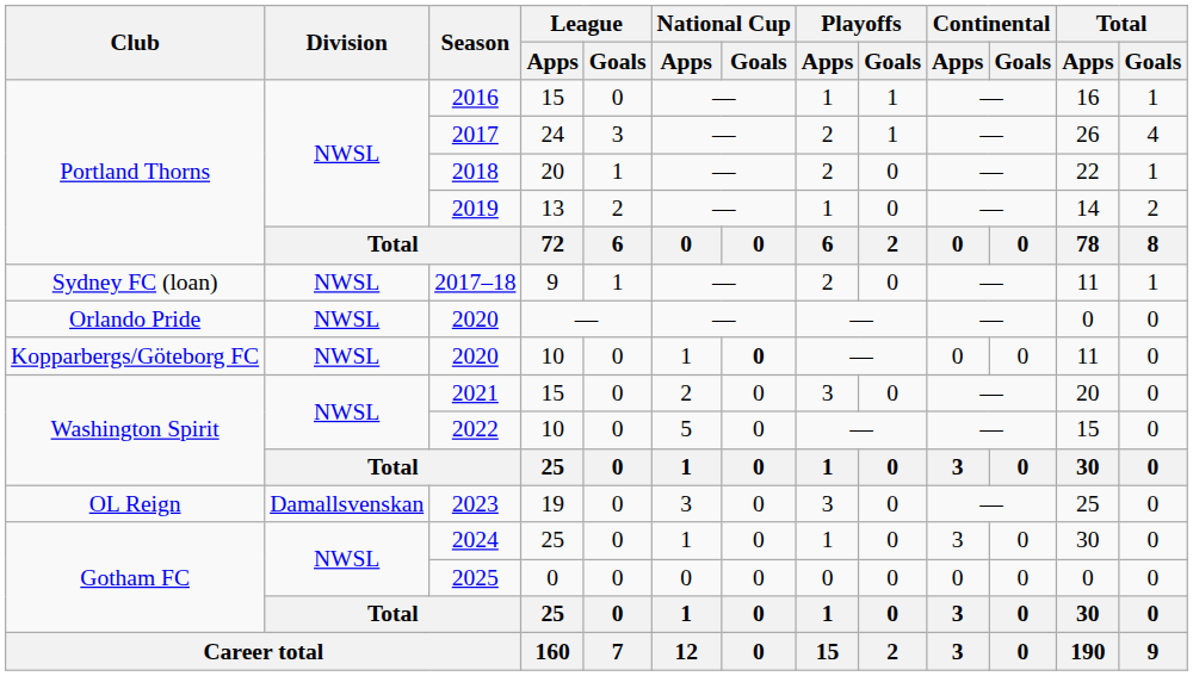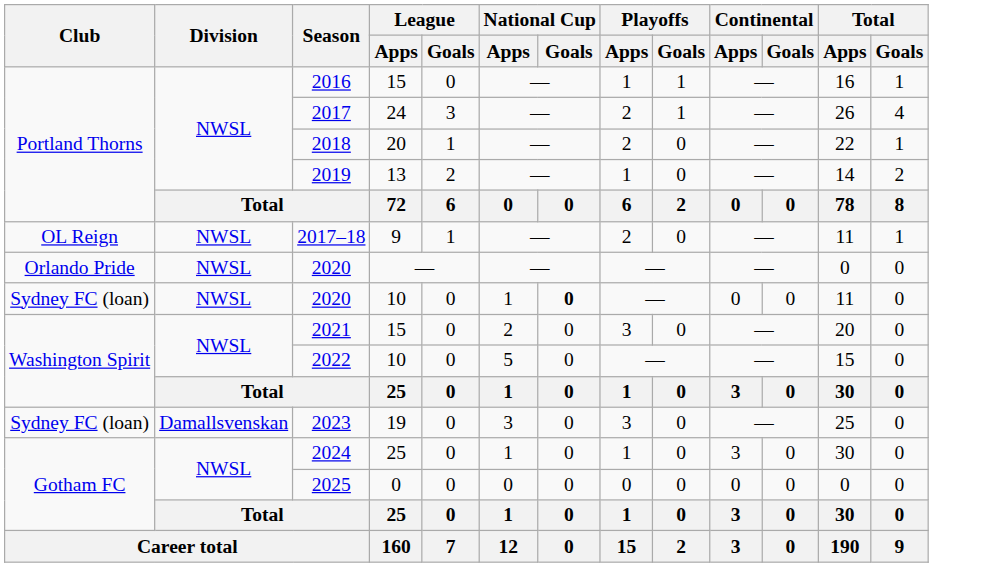2017–18 | Club: Sydney FC (loan) -> OL Reign
2020 / 10 | Club: Kopparbergs/Göteborg FC -> Sydney FC (loan)
2023 | Club: OL Reign -> Sydney FC (loan)
